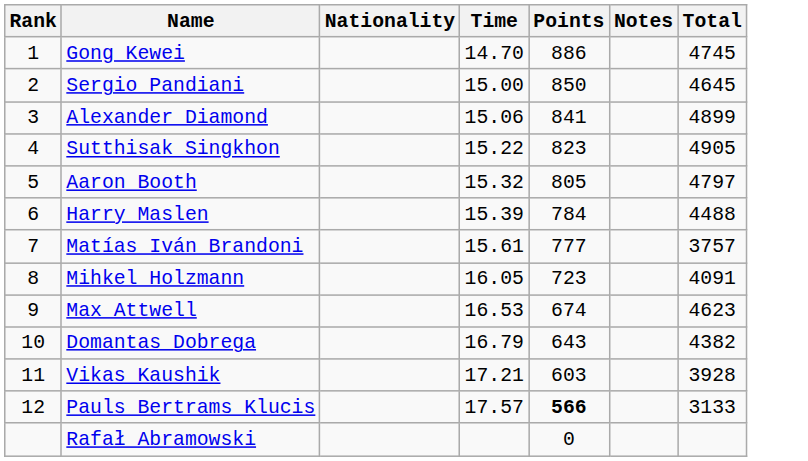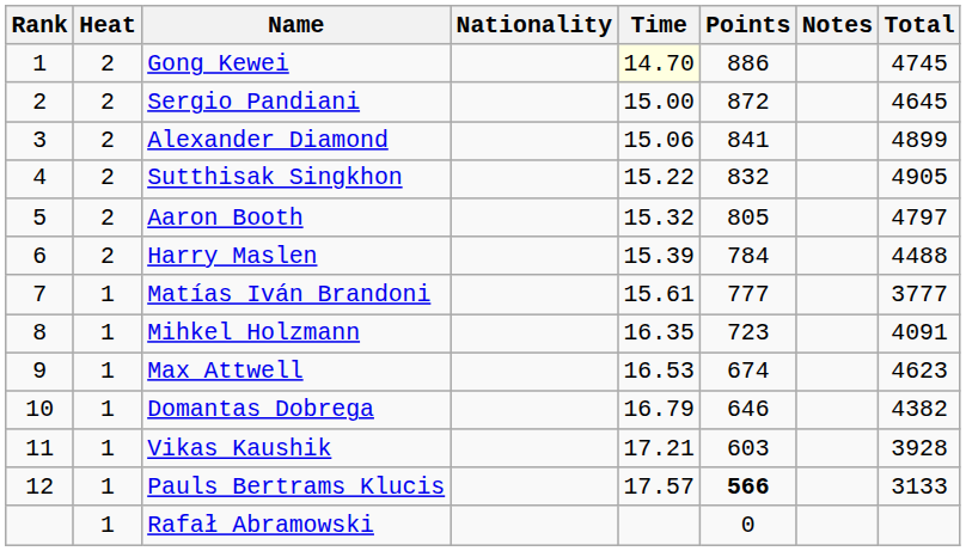+ column: Heat | 2 | 2 | 2 | 2 | 2 | 2 | 1 | 1 | 1 | 1 | 1 | 1 | 1
Gong Kewei | Time: no background -> lightyellow background
Sergio Pandiani | Points: 850 -> 872
Sutthisak Singkhon | Points: 823 -> 832
Matías Iván Brandoni | Total: 3757 -> 3777
Mihkel Holzmann | Time: 16.05 -> 16.35
Domantas Dobrega | Points: 643 -> 646
